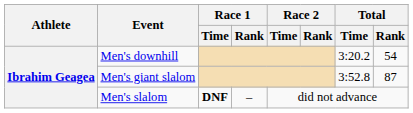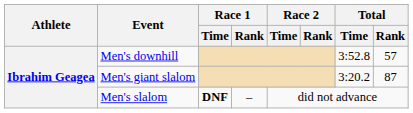Men's downhill | Total / Time: 3:20.2 -> 3:52.8
Men's downhill | Total / Rank: 54 -> 57
Men's giant slalom | Total / Time: 3:52.8 -> 3:20.2
